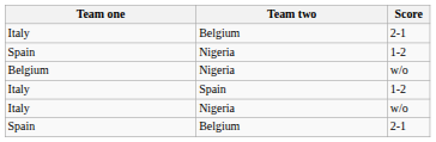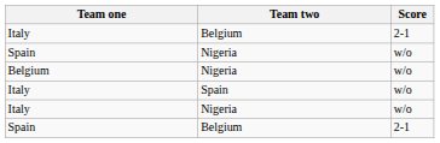Spain / Nigeria | Score: 1-2 -> w/o
Italy / Spain | Score: 1-2 -> w/o
